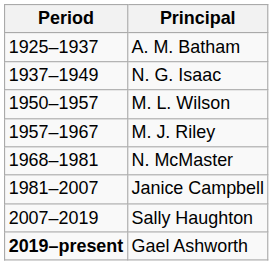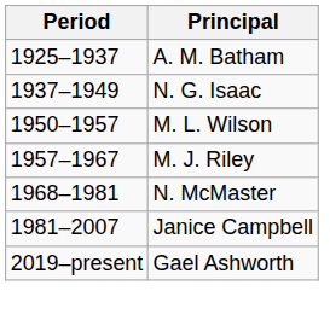- row: 2007–2019 | Sally Haughton
Gael Ashworth | Period: bold -> normal
